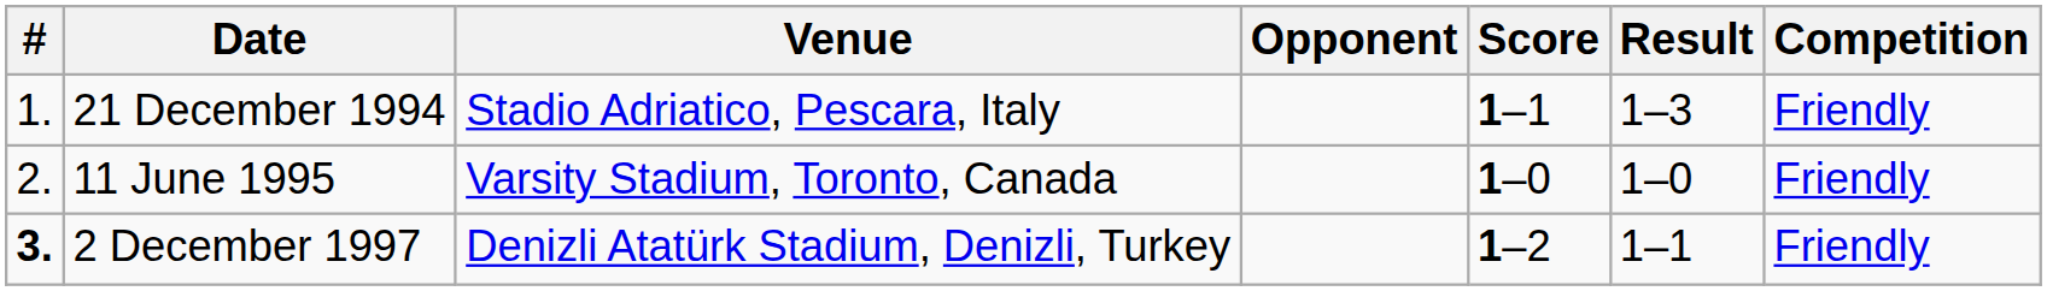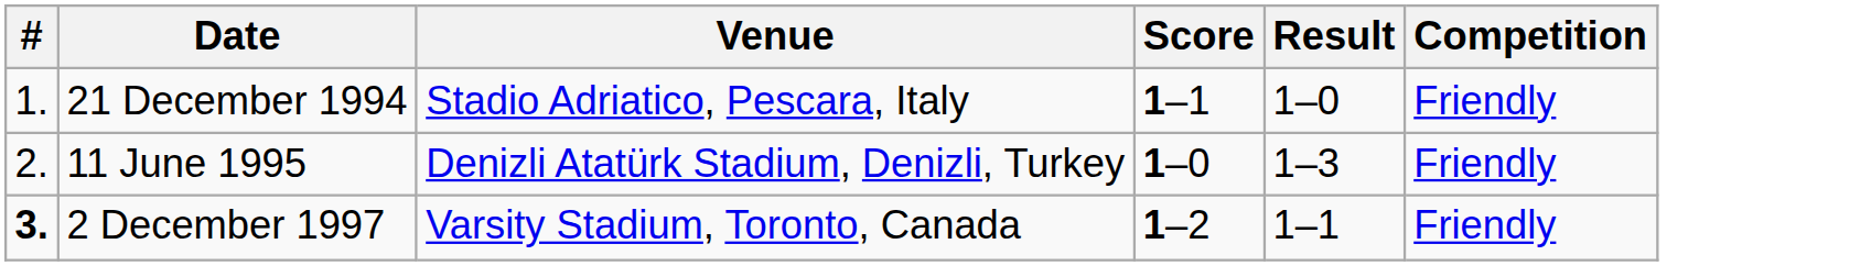- column: Opponent
21 December 1994 | Result: 1–3 -> 1–0
11 June 1995 | Venue: Varsity Stadium, Toronto, Canada -> Denizli Atatürk Stadium, Denizli, Turkey
11 June 1995 | Result: 1–0 -> 1–3
2 December 1997 | Venue: Denizli Atatürk Stadium, Denizli, Turkey -> Varsity Stadium, Toronto, Canada
